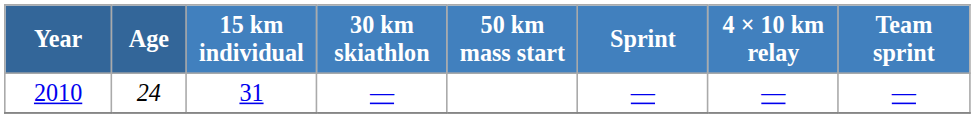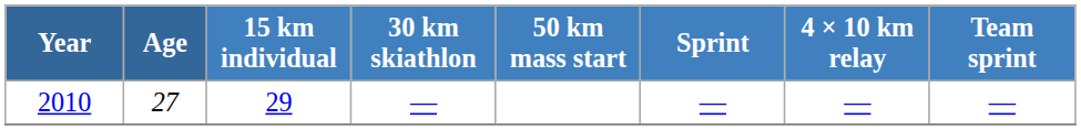2010 | Age: 24 -> 27
2010 | 15 km individual: 31 -> 29
